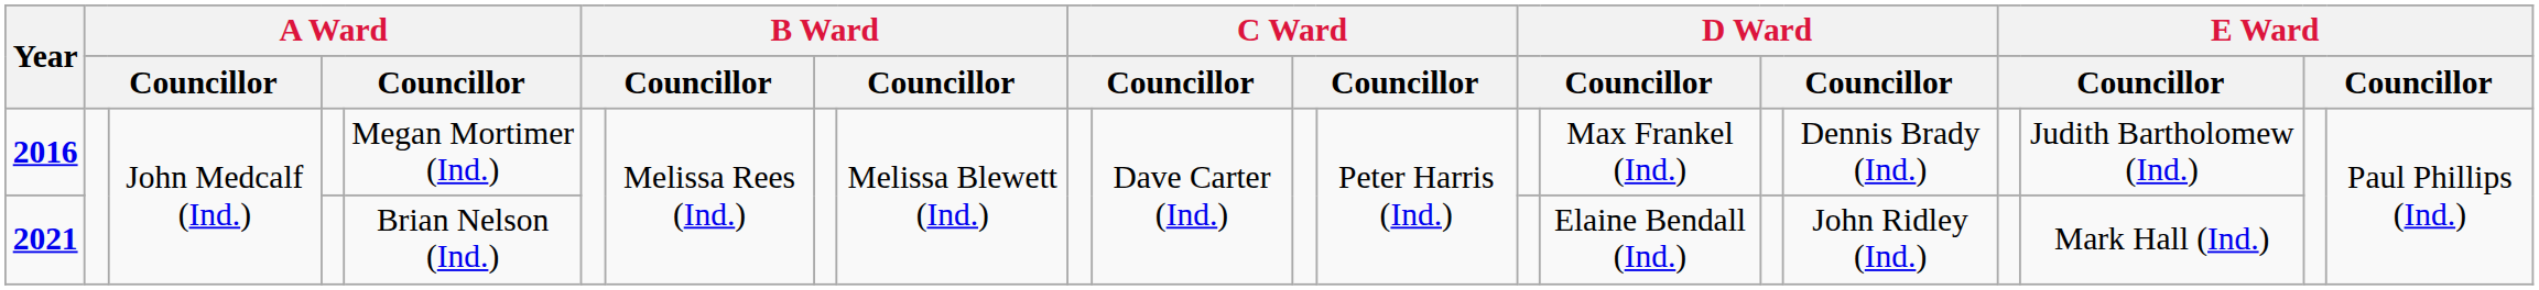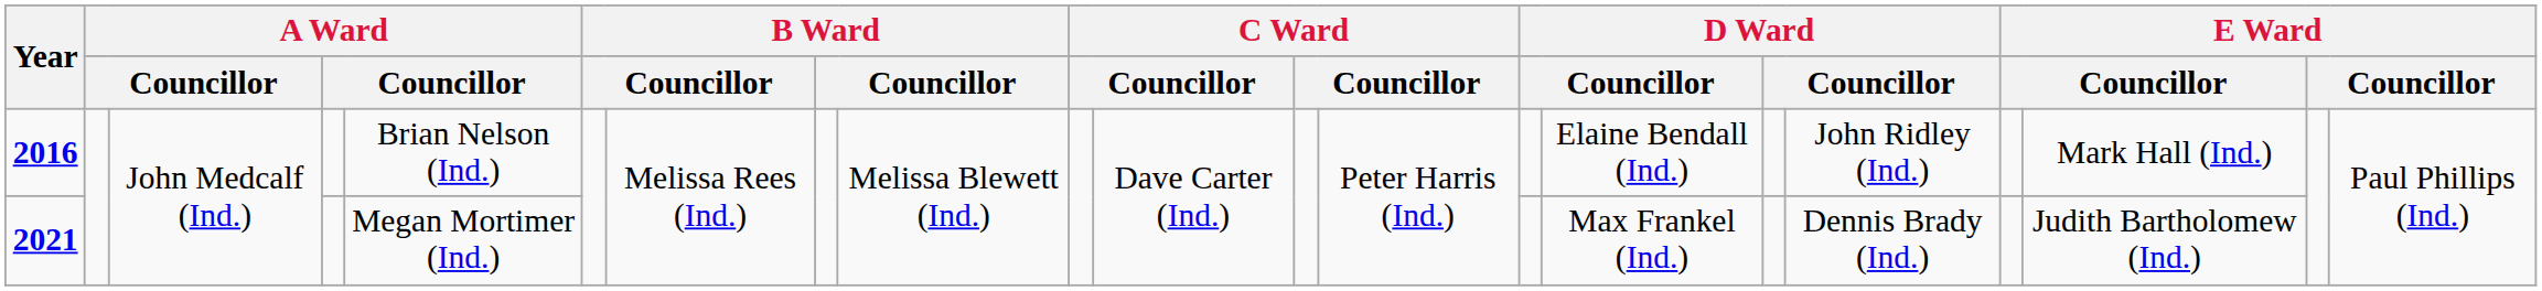2016 | column 5: Megan Mortimer (Ind.) -> Brian Nelson (Ind.)
2016 | column 15: Max Frankel (Ind.) -> Elaine Bendall (Ind.)
2016 | column 17: Dennis Brady (Ind.) -> John Ridley (Ind.)
2016 | column 19: Judith Bartholomew (Ind.) -> Mark Hall (Ind.)
2021 | column 5: Brian Nelson (Ind.) -> Megan Mortimer (Ind.)
2021 | column 15: Elaine Bendall (Ind.) -> Max Frankel (Ind.)
2021 | column 17: John Ridley (Ind.) -> Dennis Brady (Ind.)
2021 | column 19: Mark Hall (Ind.) -> Judith Bartholomew (Ind.)
